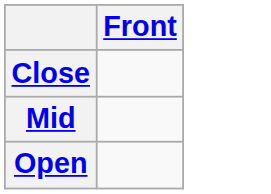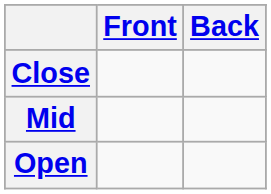+ column: Back
